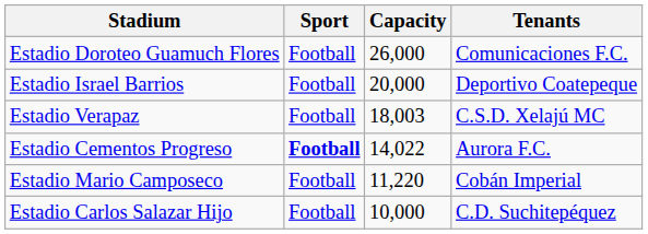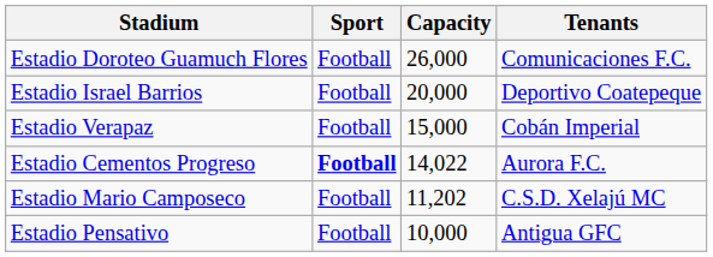Estadio Verapaz | Capacity: 18,003 -> 15,000
Estadio Verapaz | Tenants: C.S.D. Xelajú MC -> Cobán Imperial
Estadio Mario Camposeco | Capacity: 11,220 -> 11,202
Estadio Mario Camposeco | Tenants: Cobán Imperial -> C.S.D. Xelajú MC
- row: Estadio Carlos Salazar Hijo | Football | 10,000 | C.D. Suchitepéquez
+ row: Estadio Pensativo | Football | 10,000 | Antigua GFC
